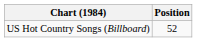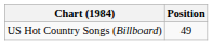US Hot Country Songs (Billboard) | Position: 52 -> 49
